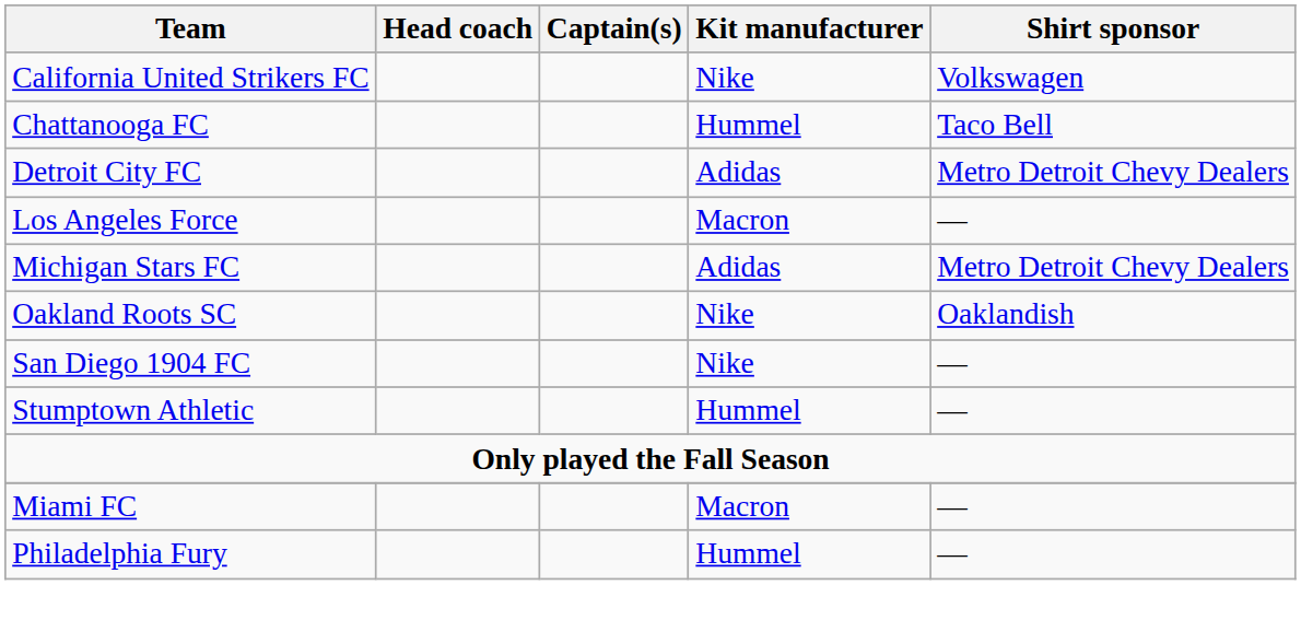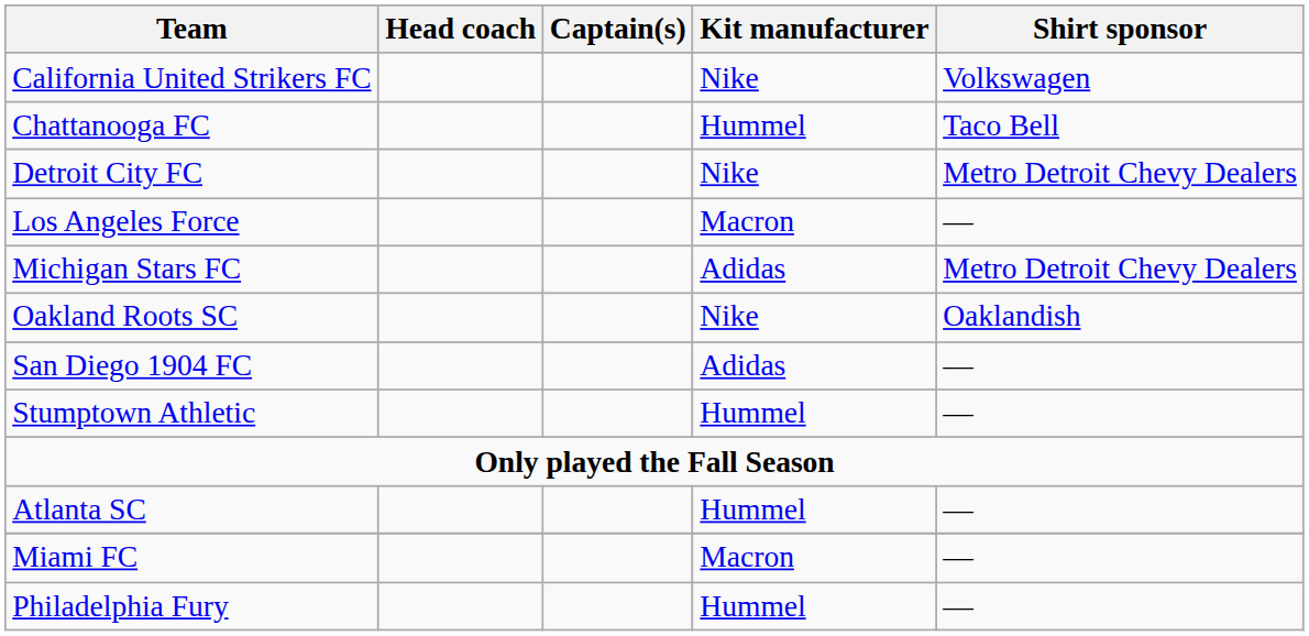Detroit City FC | Kit manufacturer: Adidas -> Nike
San Diego 1904 FC | Kit manufacturer: Nike -> Adidas
+ row: Atlanta SC | Hummel | —
